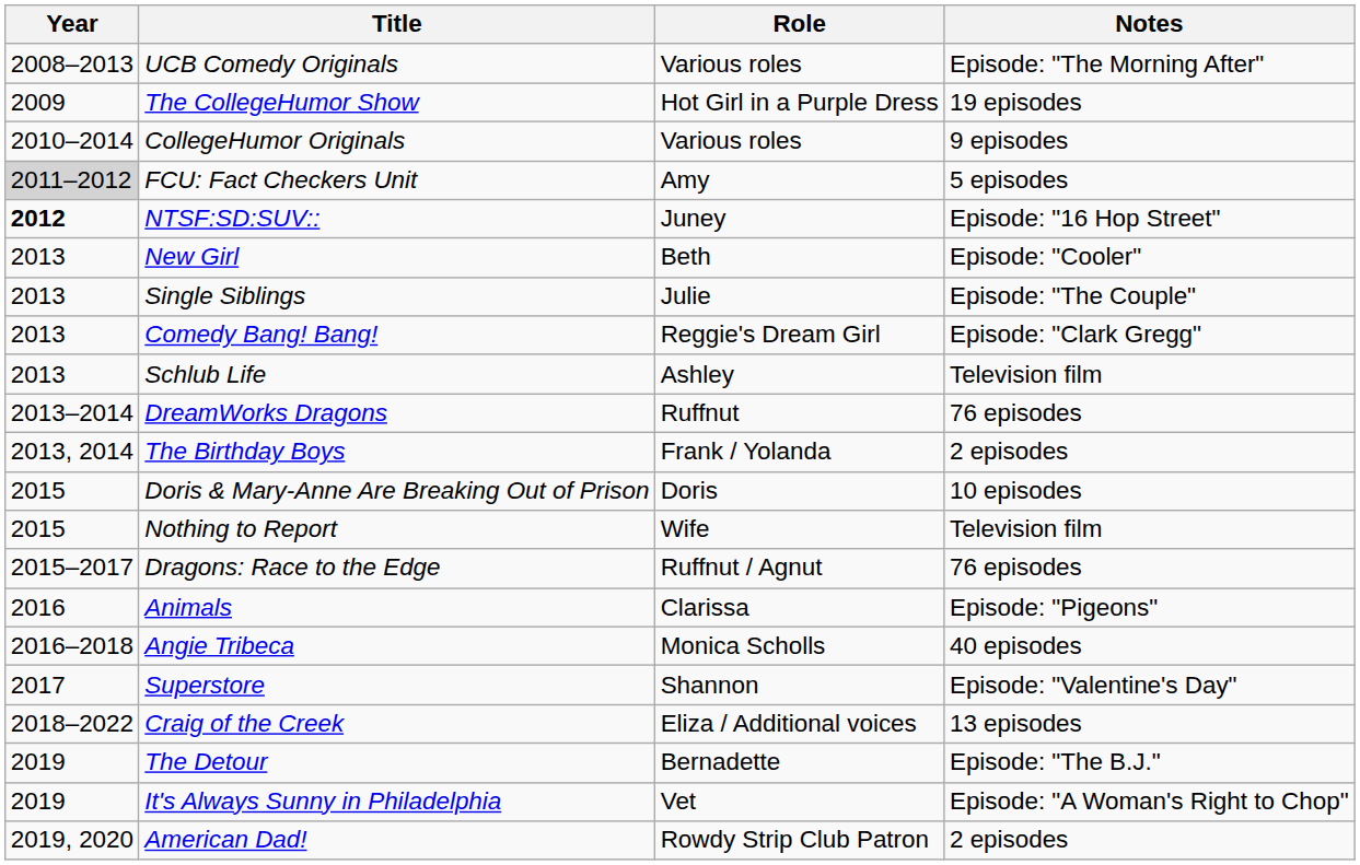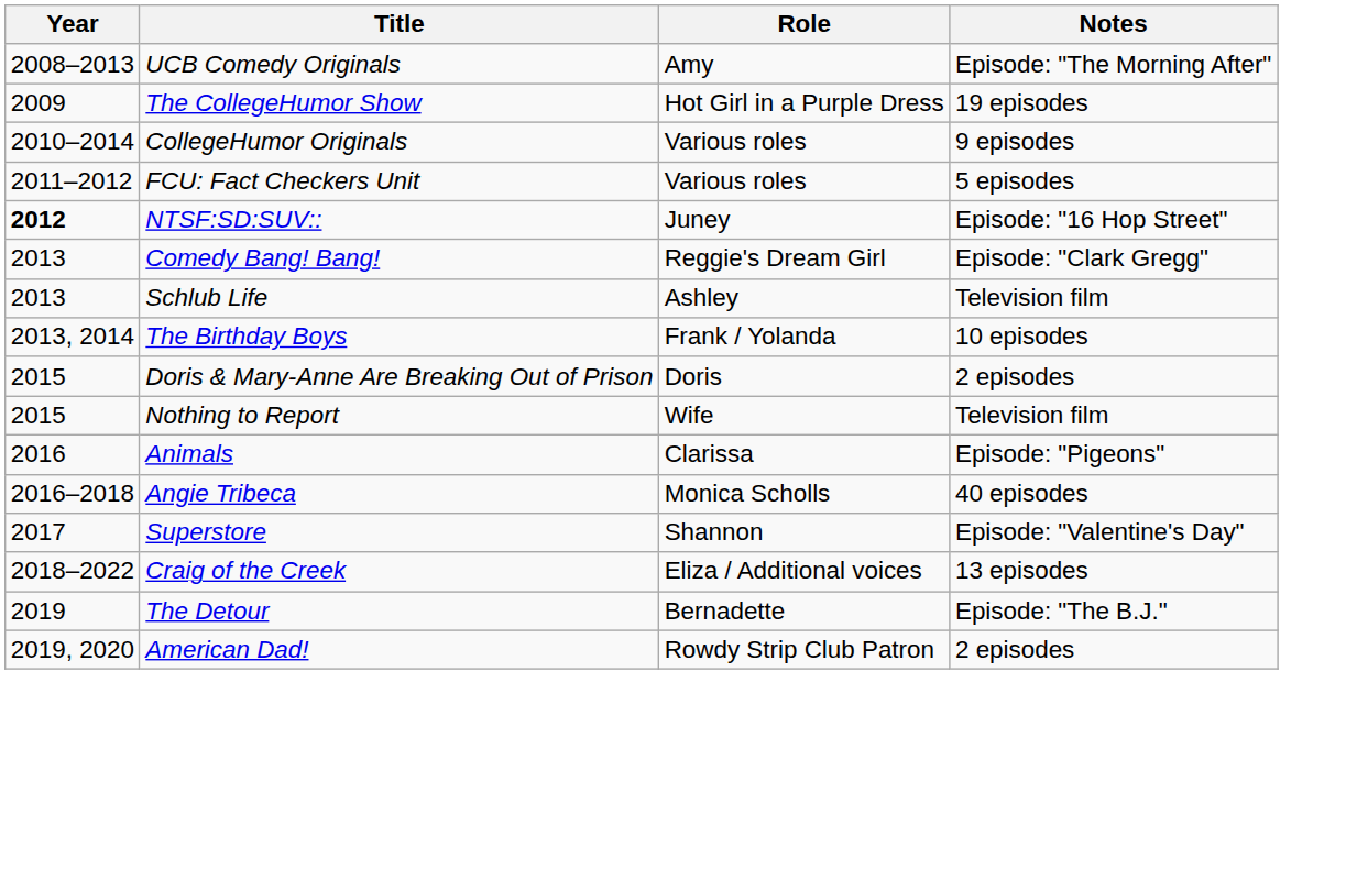UCB Comedy Originals | Role: Various roles -> Amy
FCU: Fact Checkers Unit | Year: lightgrey background -> no background
FCU: Fact Checkers Unit | Role: Amy -> Various roles
- row: 2013 | New Girl | Beth | Episode: "Cooler"
- row: 2013 | Single Siblings | Julie | Episode: "The Couple"
- row: 2013–2014 | DreamWorks Dragons | Ruffnut | 76 episodes
The Birthday Boys | Notes: 2 episodes -> 10 episodes
Doris & Mary-Anne Are Breaking Out of Prison | Notes: 10 episodes -> 2 episodes
- row: 2015–2017 | Dragons: Race to the Edge | Ruffnut / Agnut | 76 episodes
- row: 2019 | It's Always Sunny in Philadelphia | Vet | Episode: "A Woman's Right to Chop"
